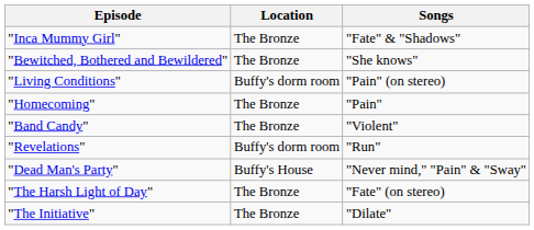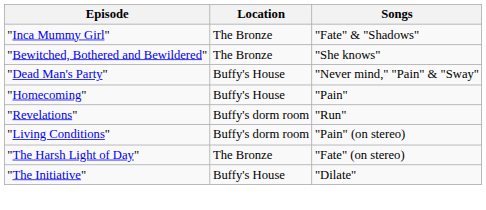rows swapped: "Dead Man's Party" <-> "Living Conditions"
"Homecoming" | Location: The Bronze -> Buffy's House
- row: "Band Candy" | The Bronze | "Violent"
"The Initiative" | Location: The Bronze -> Buffy's House
